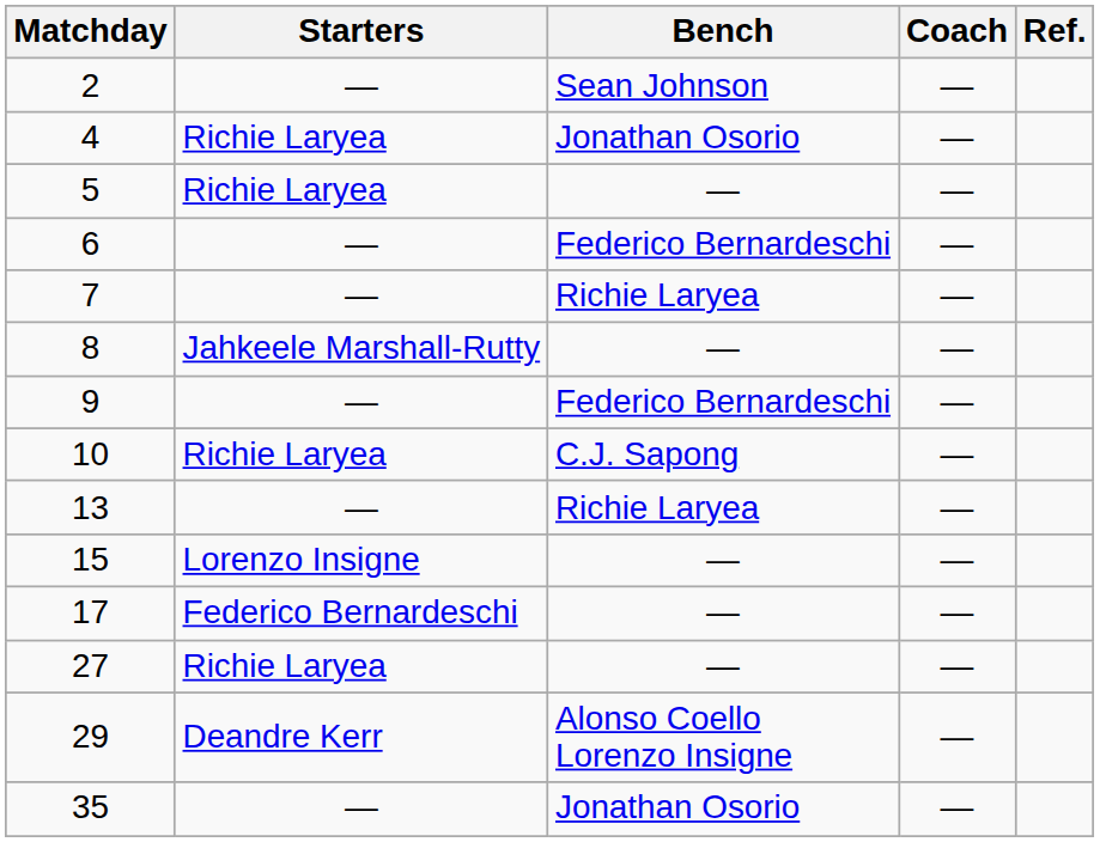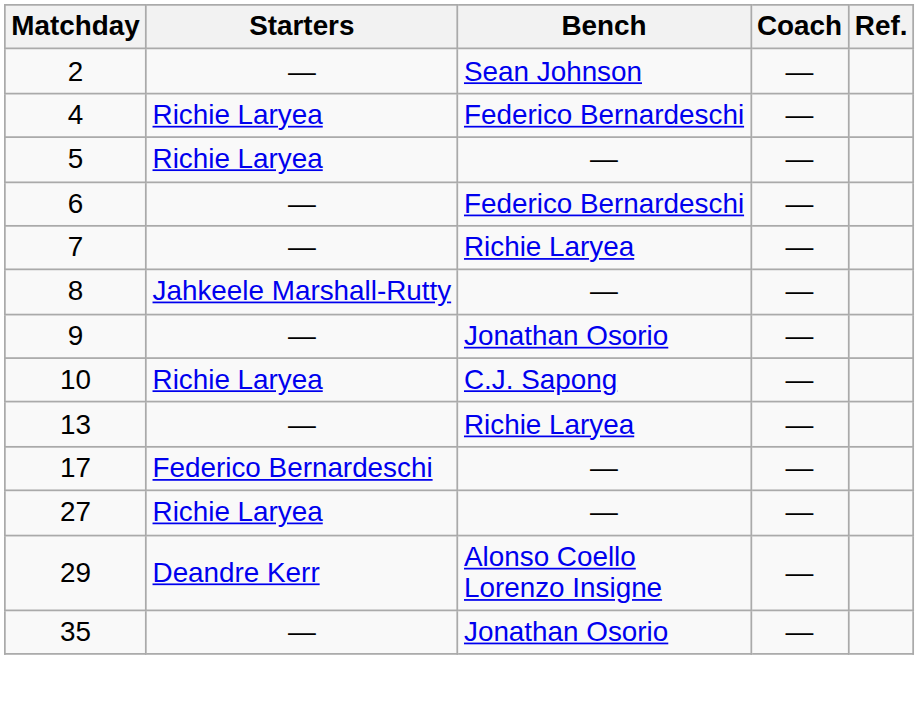4 | Bench: Jonathan Osorio -> Federico Bernardeschi
9 | Bench: Federico Bernardeschi -> Jonathan Osorio
- row: 15 | Lorenzo Insigne | — | —
